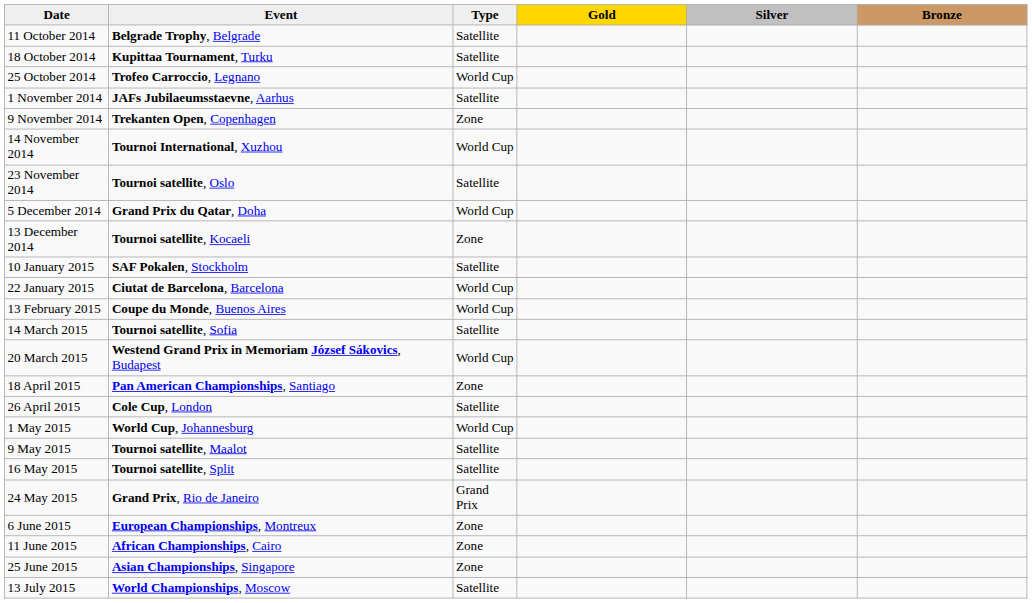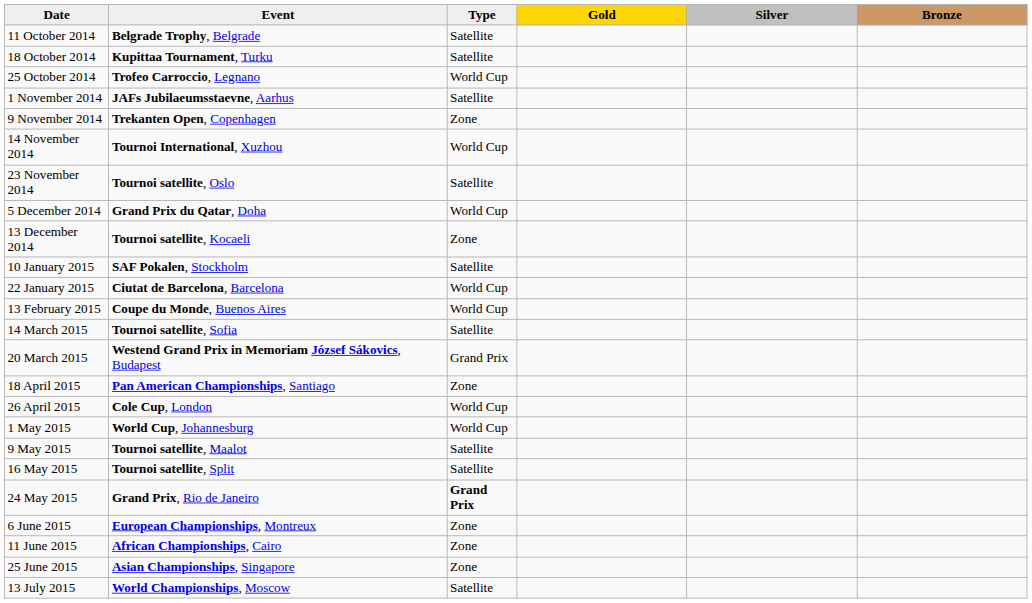20 March 2015 | Type: World Cup -> Grand Prix
26 April 2015 | Type: Satellite -> World Cup
24 May 2015 | Type: normal -> bold
